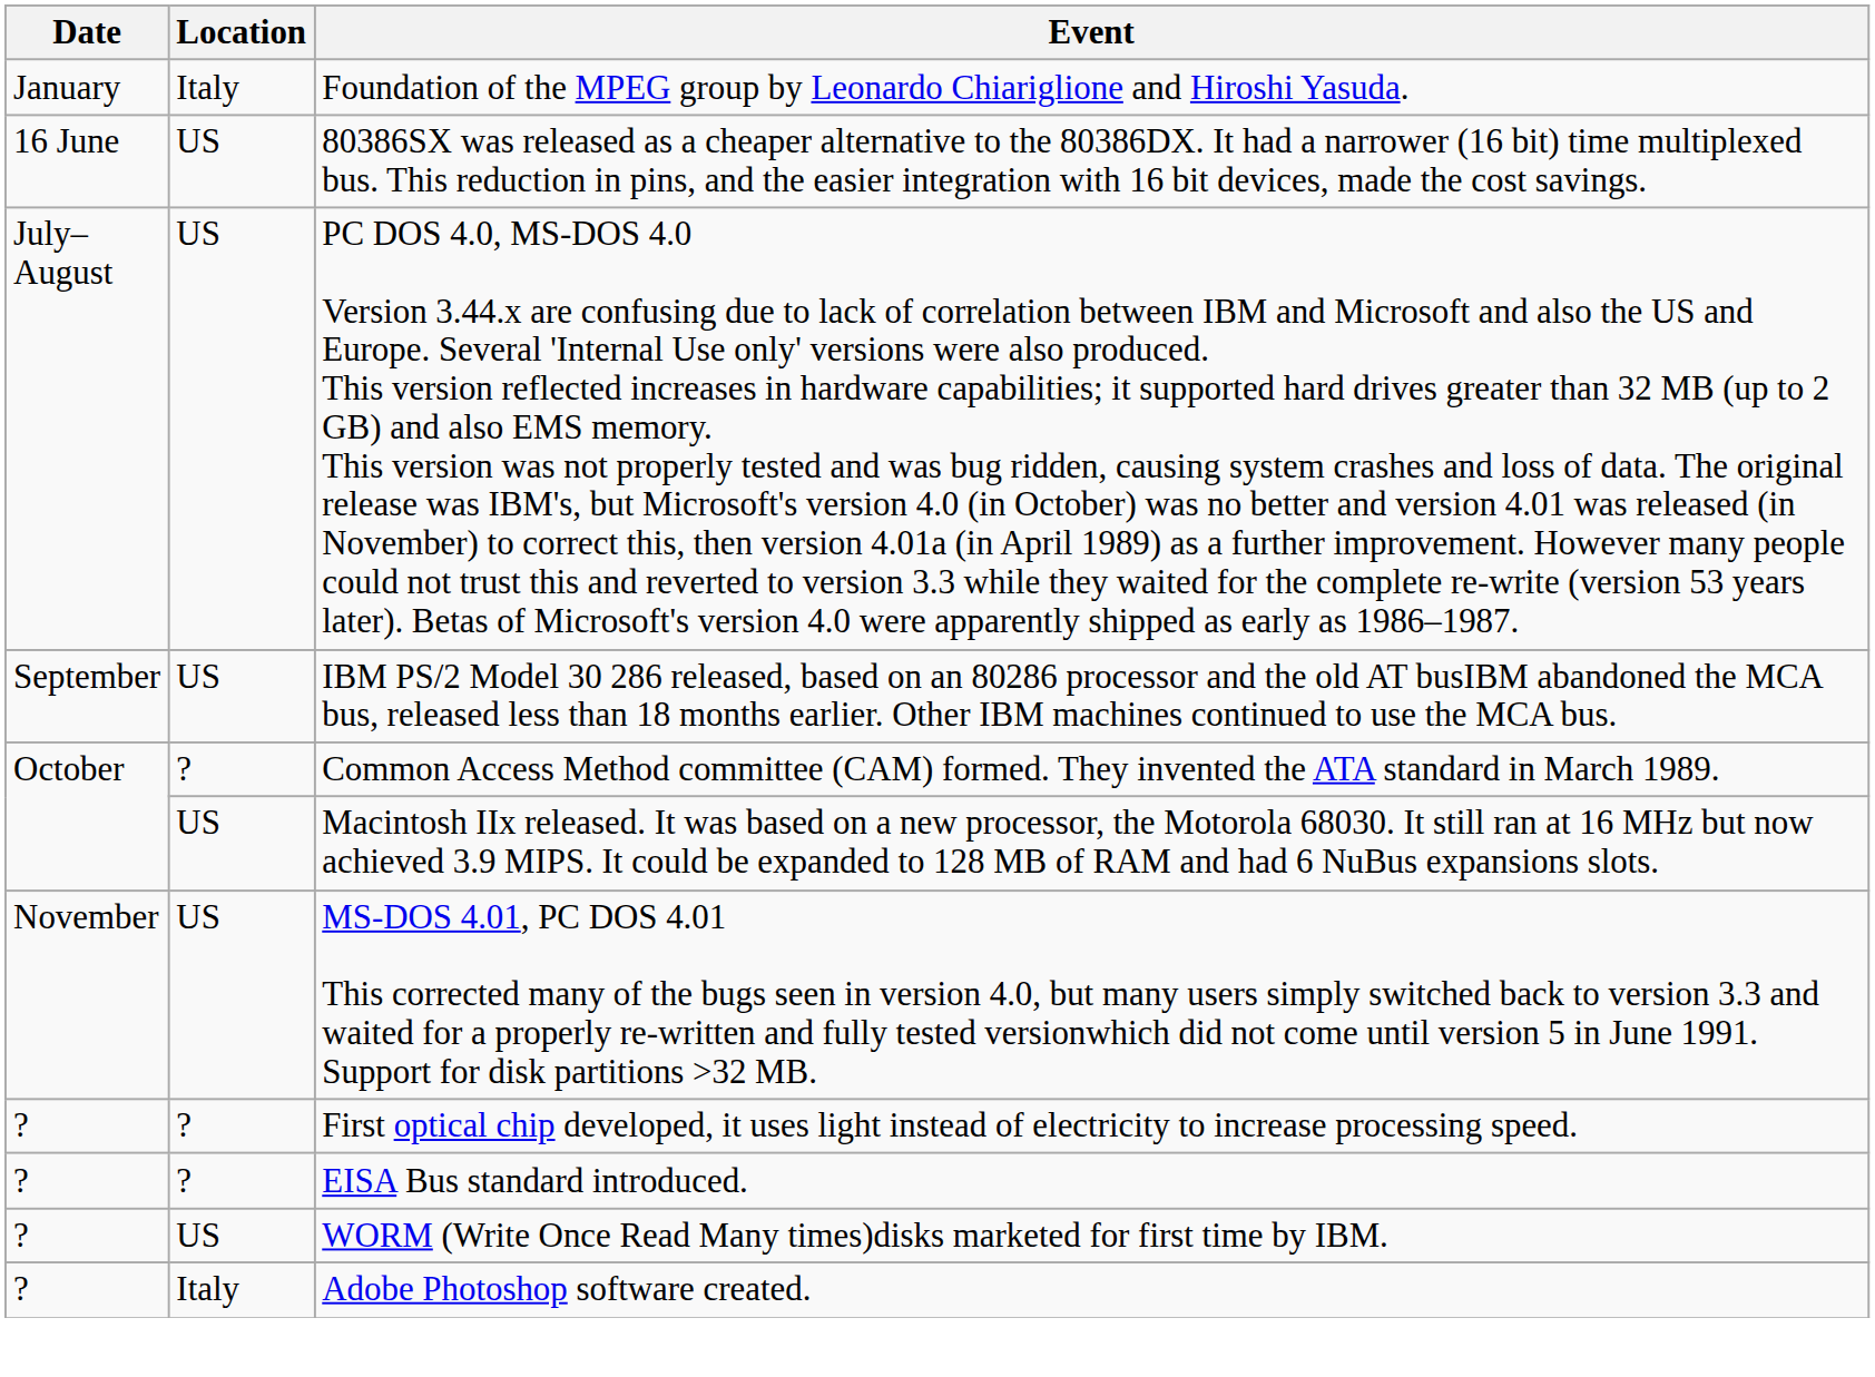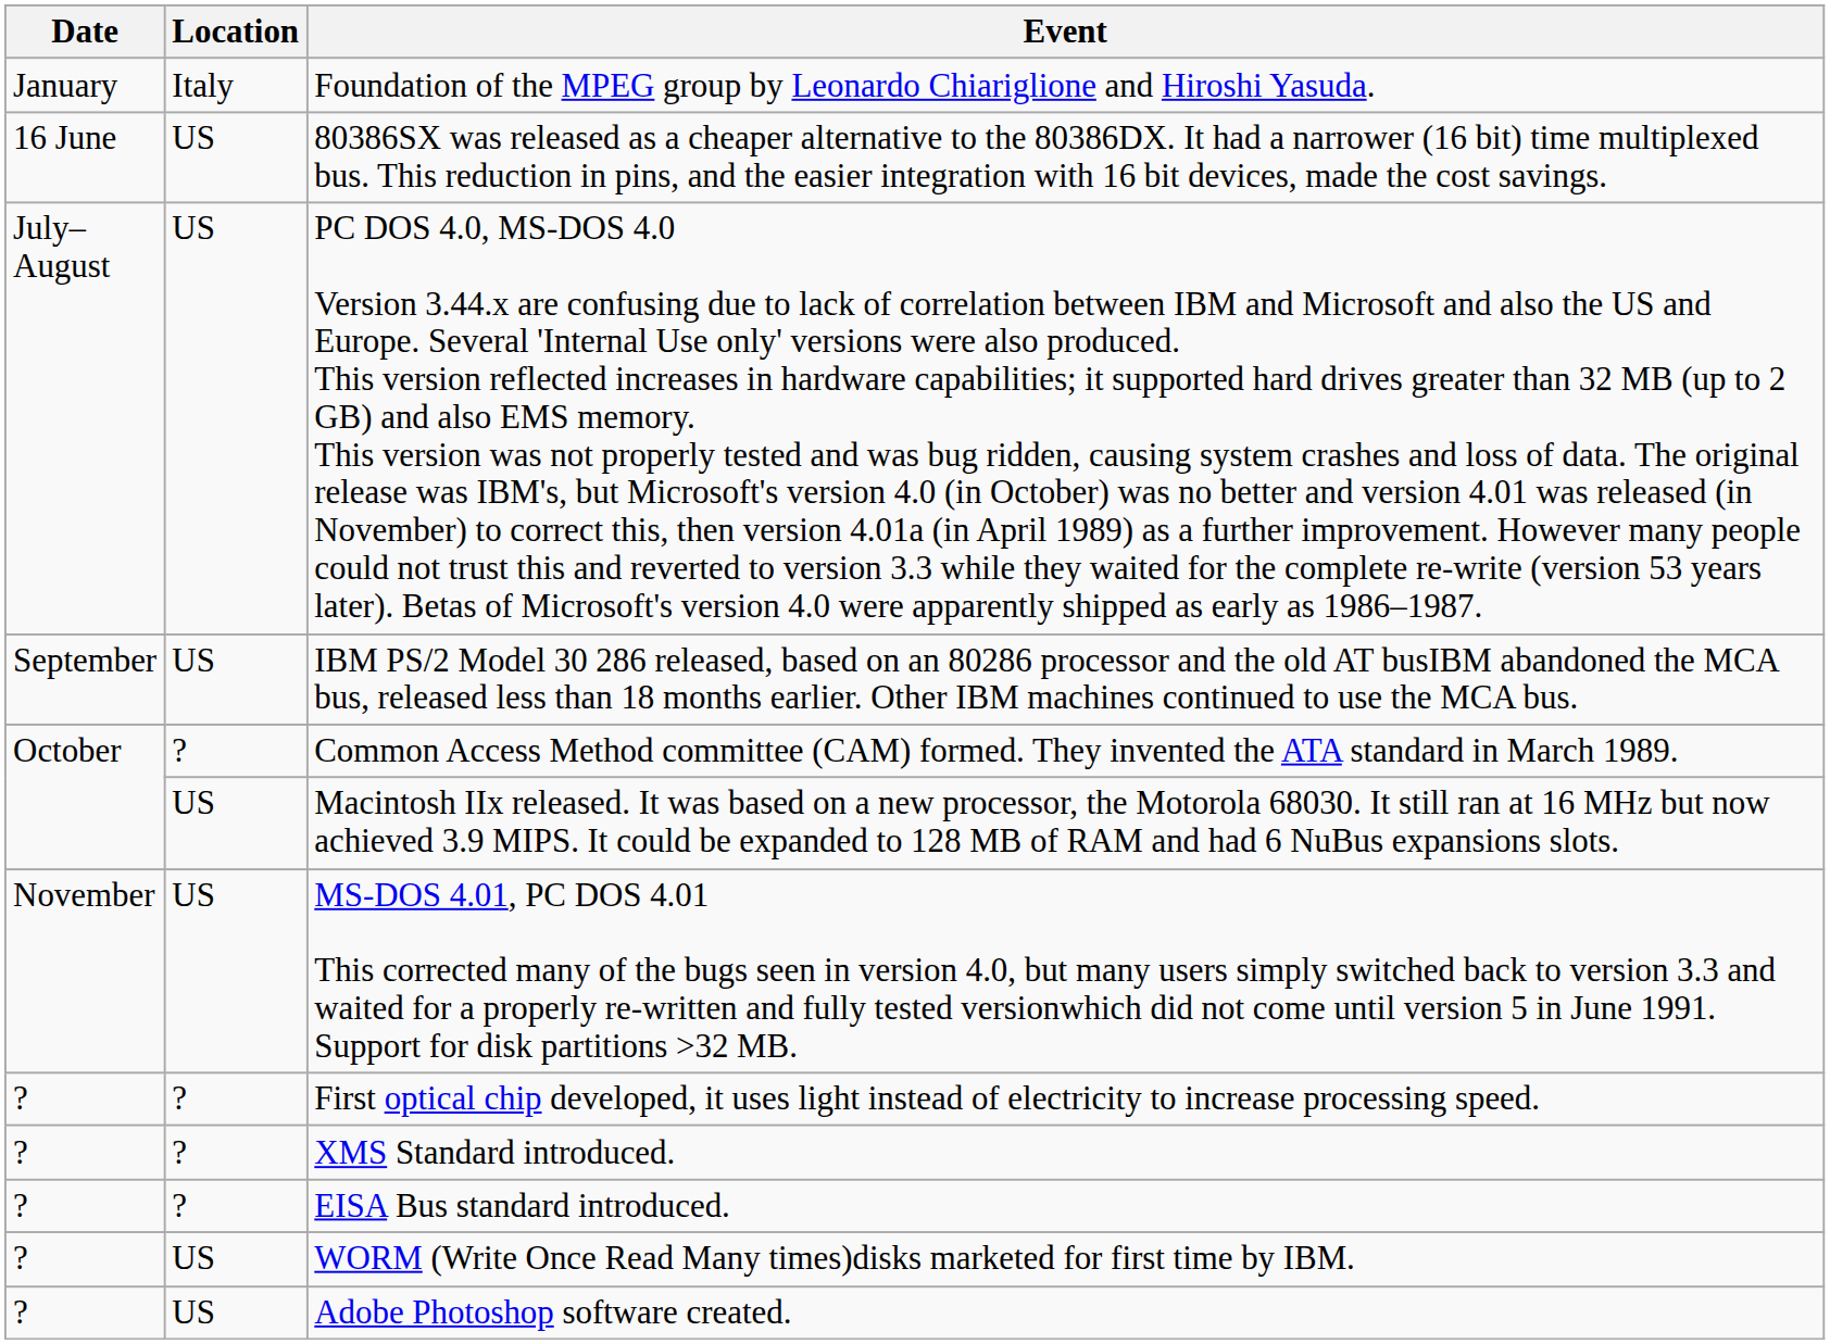+ row: ? | ? | XMS Standard introduced.
Adobe Photoshop software created. | Location: Italy -> US
